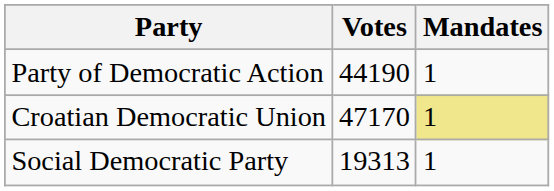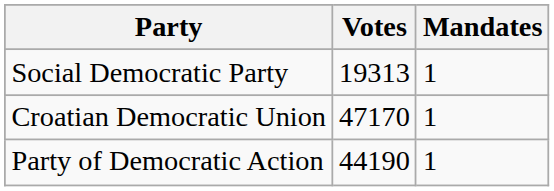rows swapped: Party of Democratic Action <-> Social Democratic Party
Croatian Democratic Union | Mandates: khaki background -> no background
